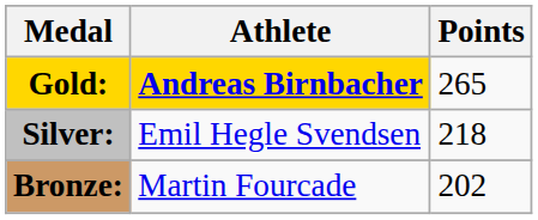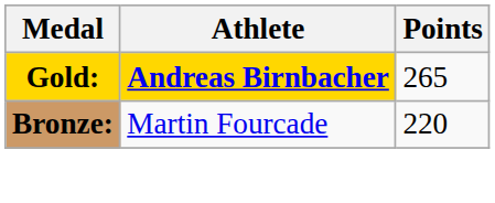- row: Silver: | Emil Hegle Svendsen | 218
Bronze: | Points: 202 -> 220
